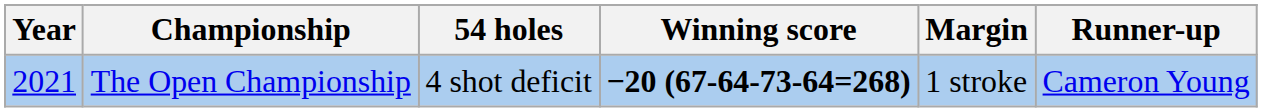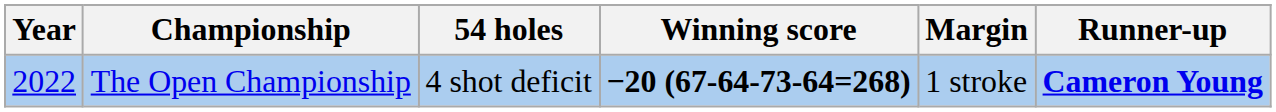The Open Championship | Year: 2021 -> 2022
The Open Championship | Runner-up: normal -> bold
